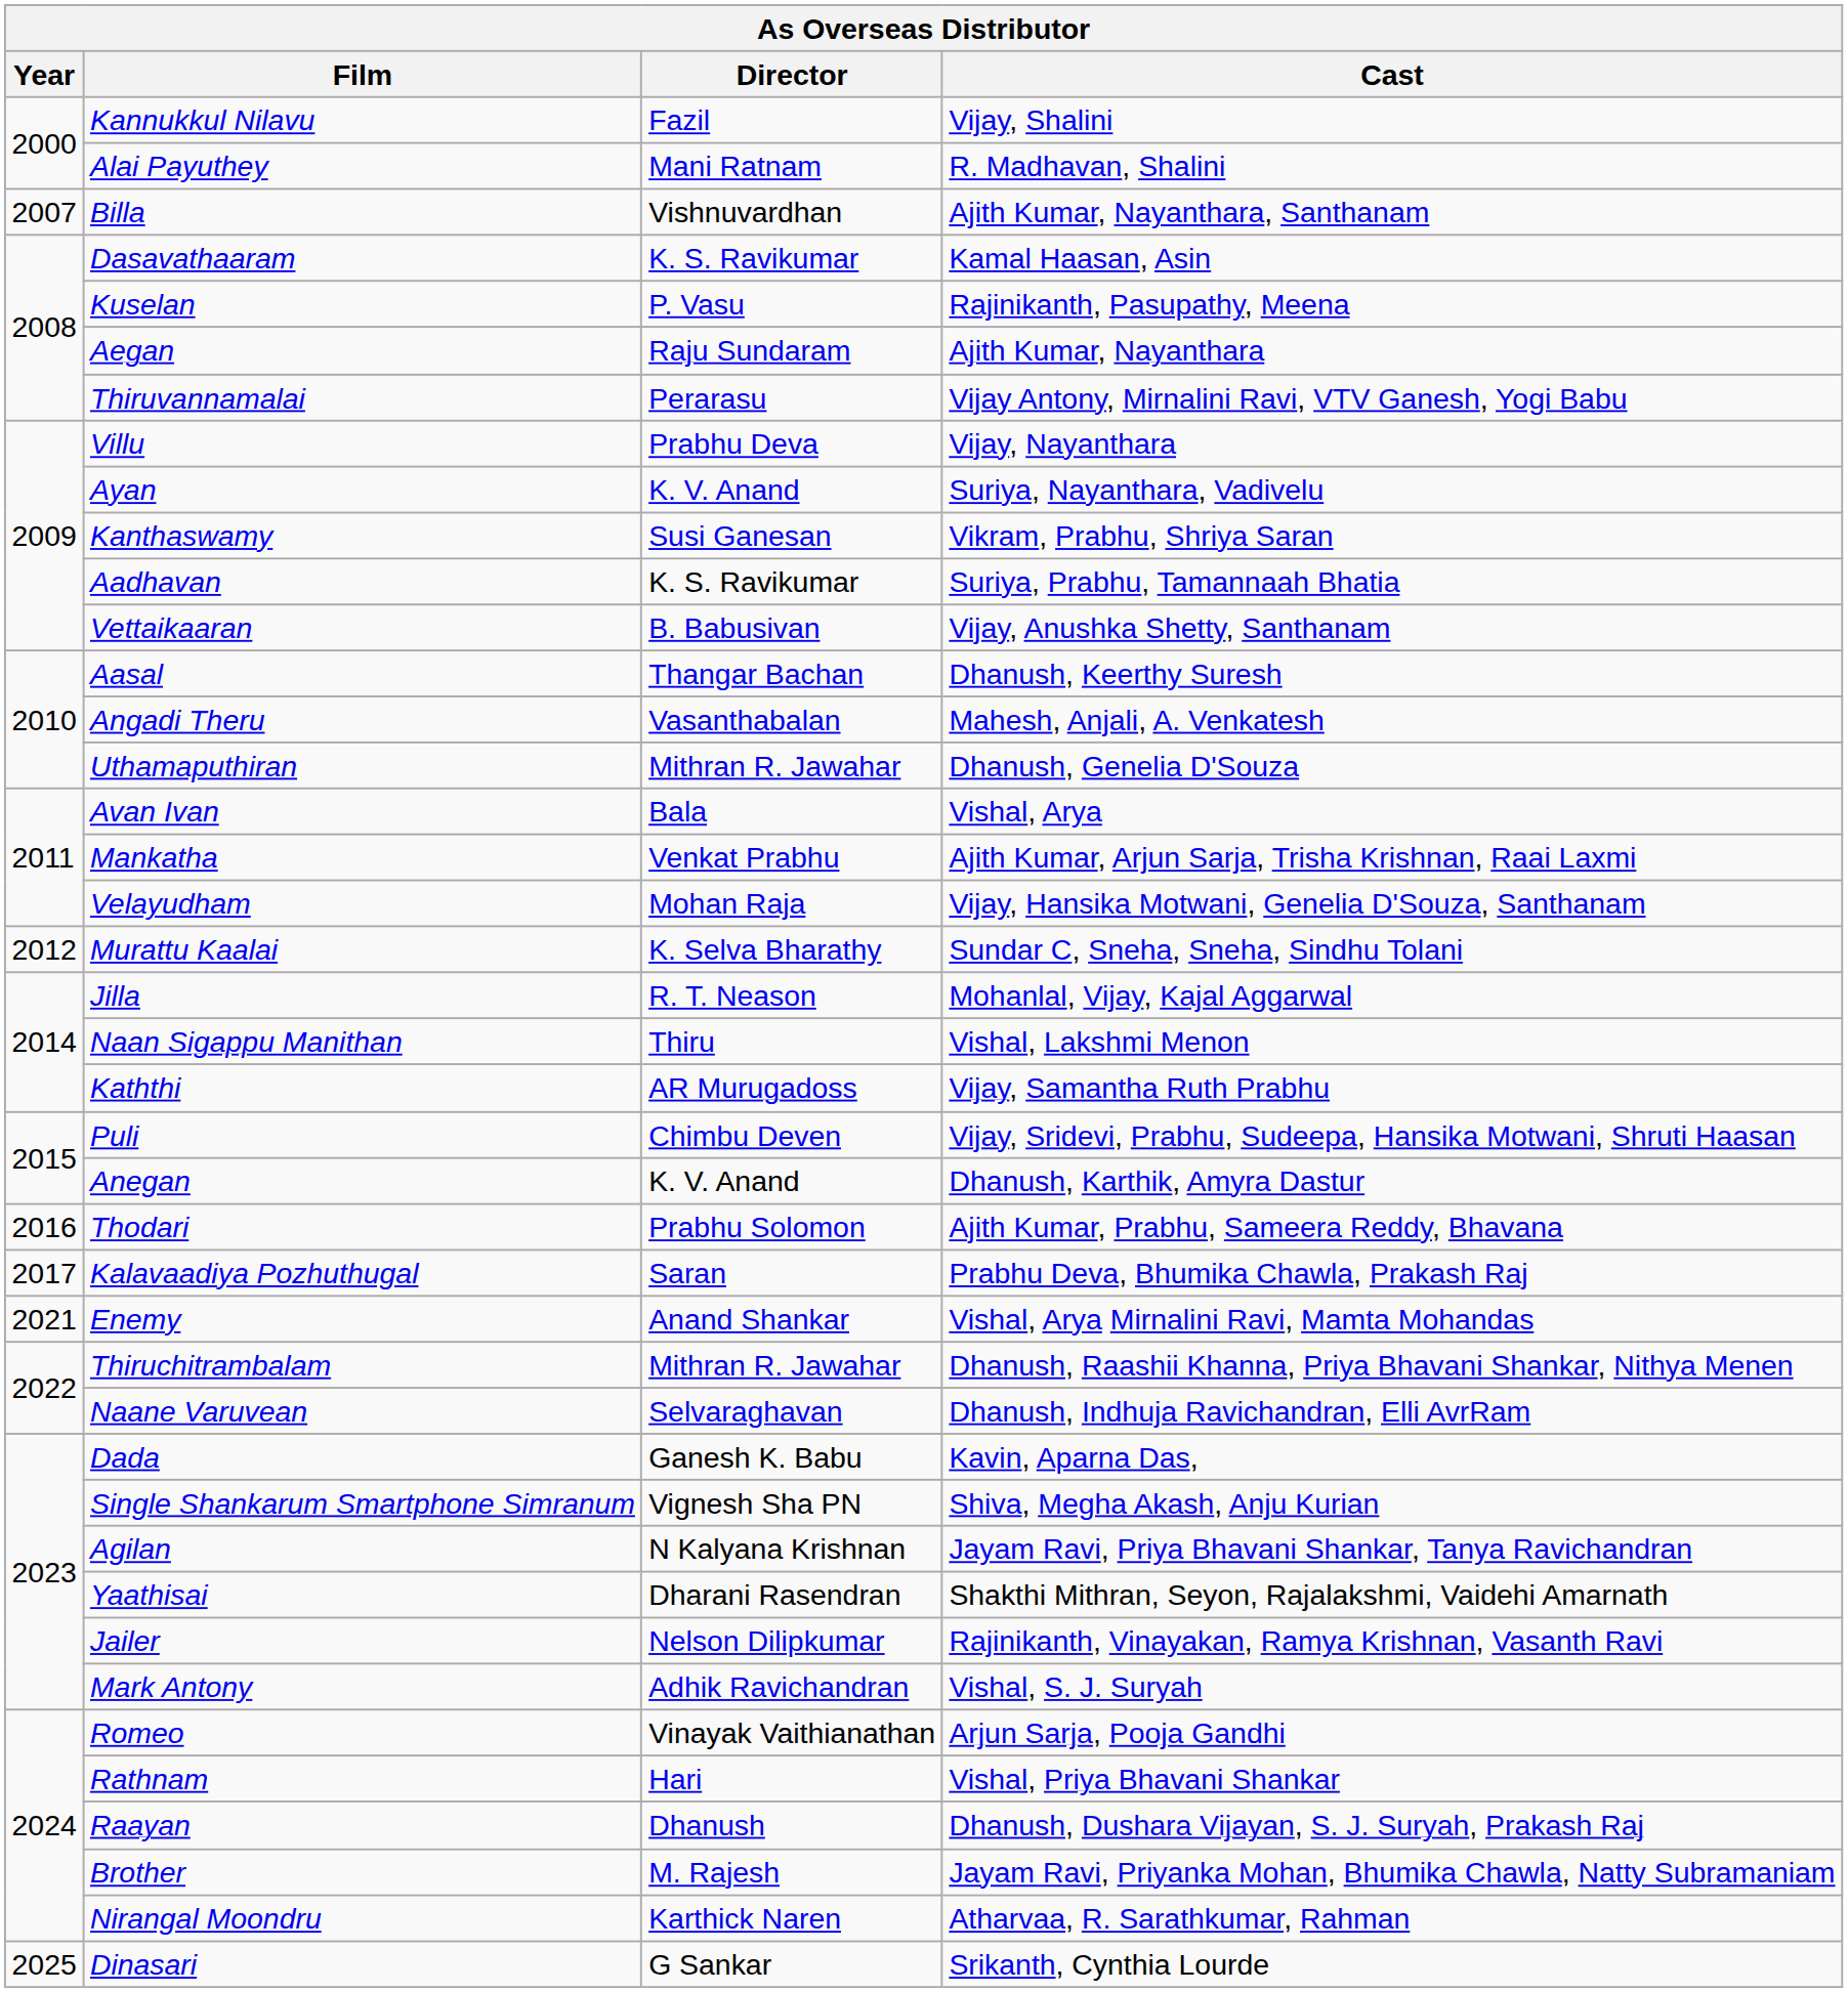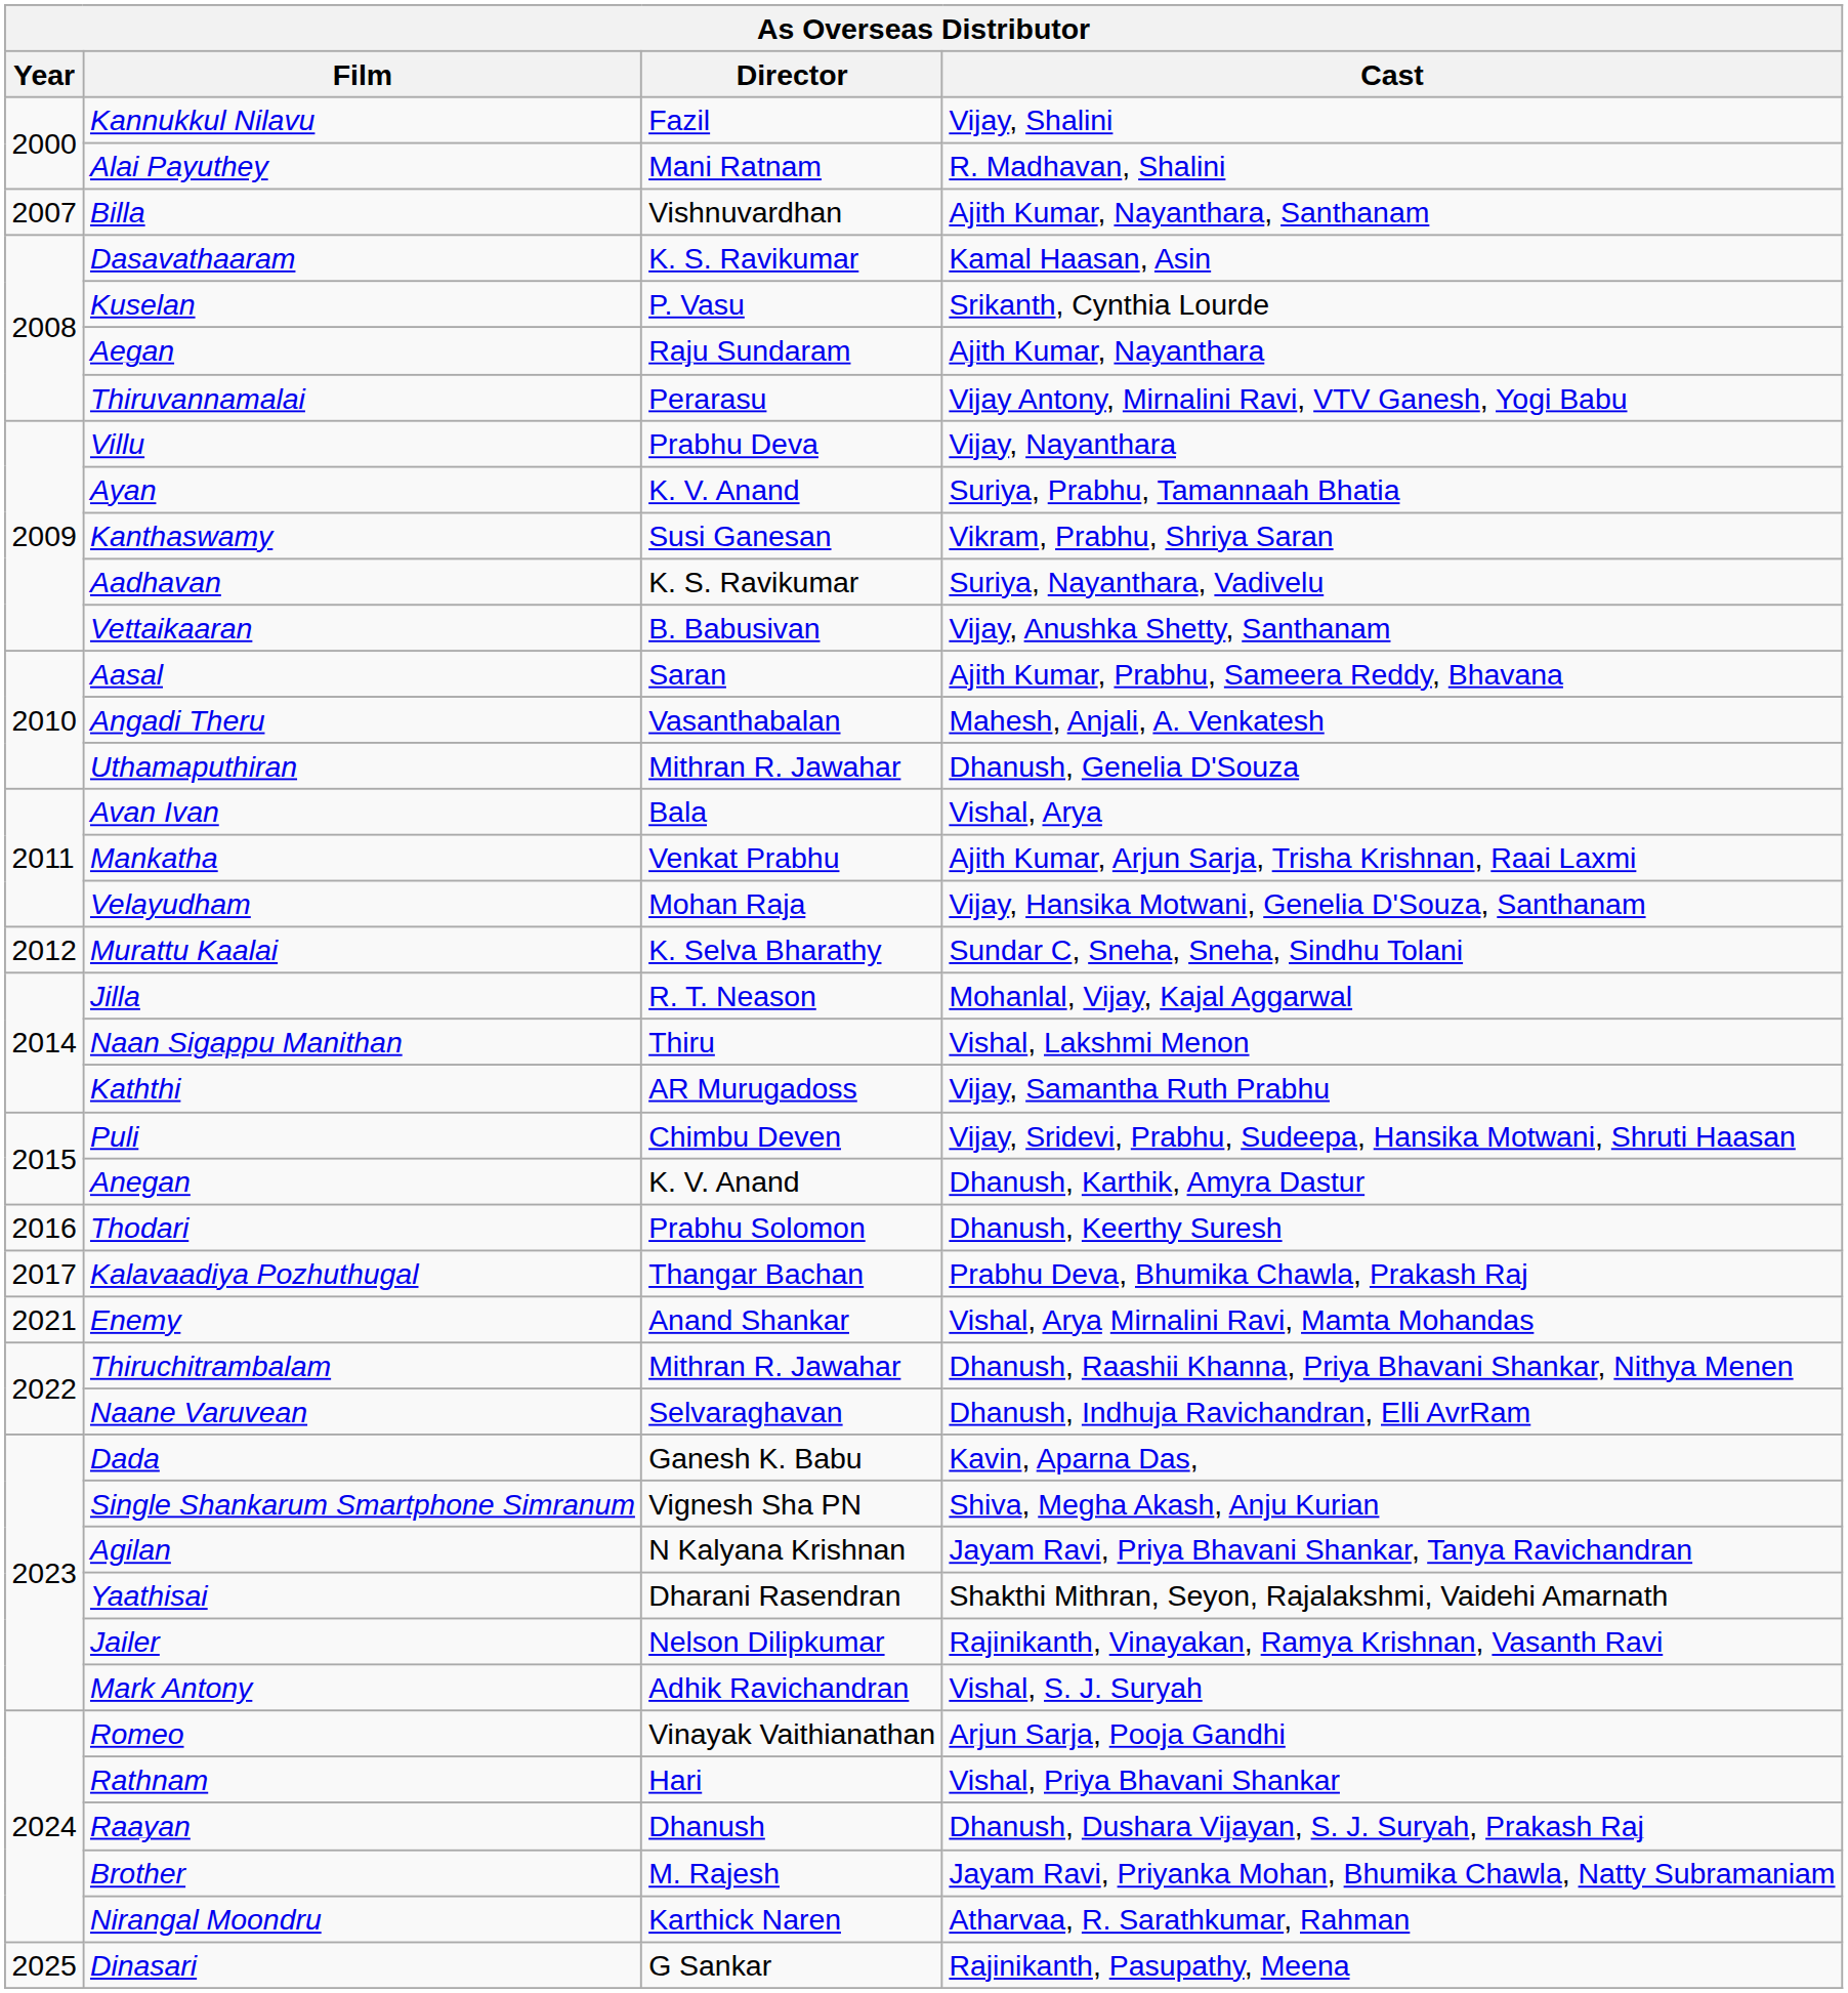Kuselan | Cast: Rajinikanth, Pasupathy, Meena -> Srikanth, Cynthia Lourde
Ayan | Cast: Suriya, Nayanthara, Vadivelu -> Suriya, Prabhu, Tamannaah Bhatia
Aadhavan | Cast: Suriya, Prabhu, Tamannaah Bhatia -> Suriya, Nayanthara, Vadivelu
Aasal | Director: Thangar Bachan -> Saran
Aasal | Cast: Dhanush, Keerthy Suresh -> Ajith Kumar, Prabhu, Sameera Reddy, Bhavana
Thodari | Cast: Ajith Kumar, Prabhu, Sameera Reddy, Bhavana -> Dhanush, Keerthy Suresh
Kalavaadiya Pozhuthugal | Director: Saran -> Thangar Bachan
Dinasari | Cast: Srikanth, Cynthia Lourde -> Rajinikanth, Pasupathy, Meena
